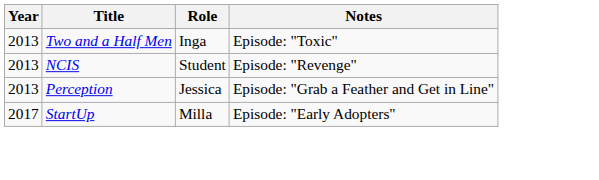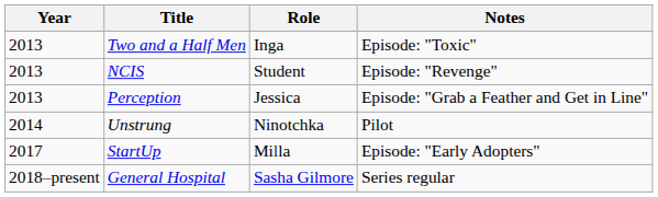+ row: 2014 | Unstrung | Ninotchka | Pilot
+ row: 2018–present | General Hospital | Sasha Gilmore | Series regular
